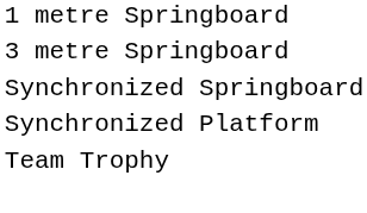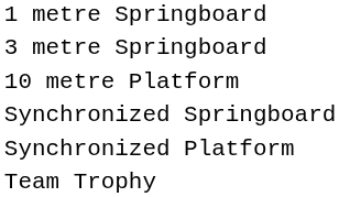+ row: 10 metre Platform
